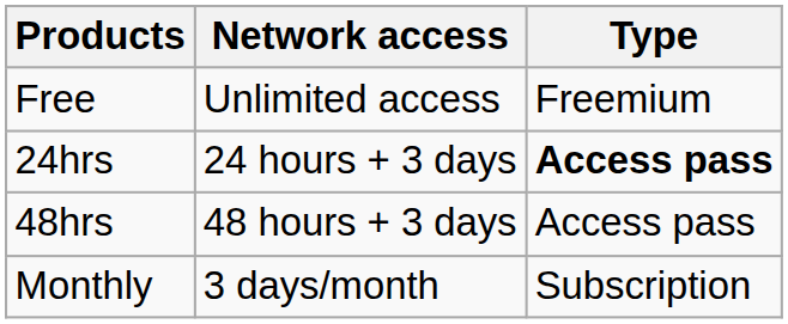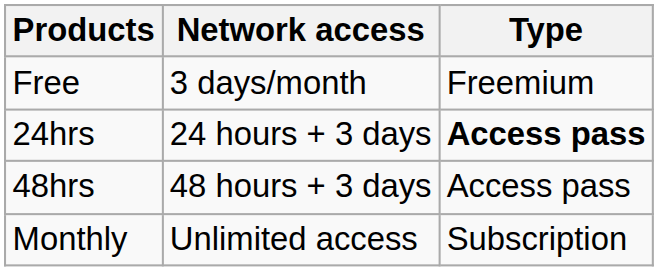Free | Network access: Unlimited access -> 3 days/month
Monthly | Network access: 3 days/month -> Unlimited access
